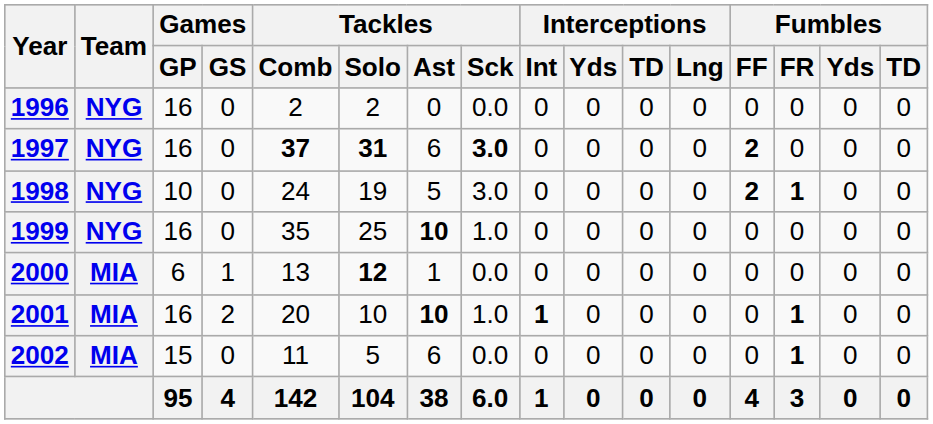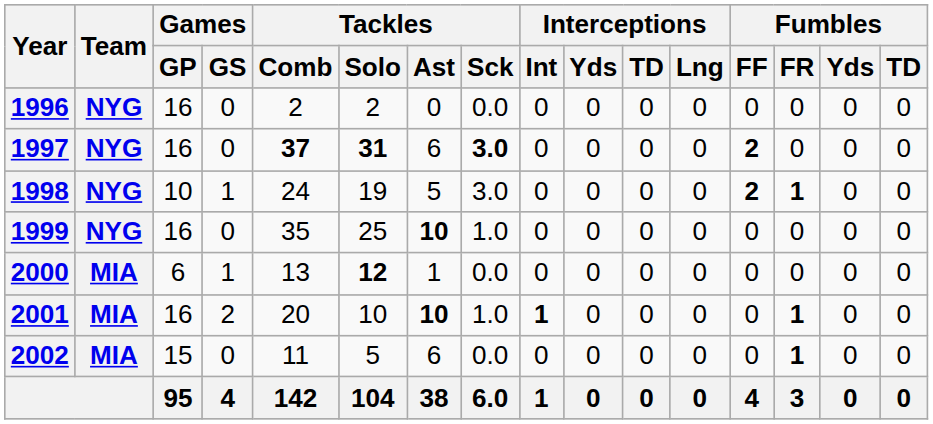1998 | Games / GS: 0 -> 1
